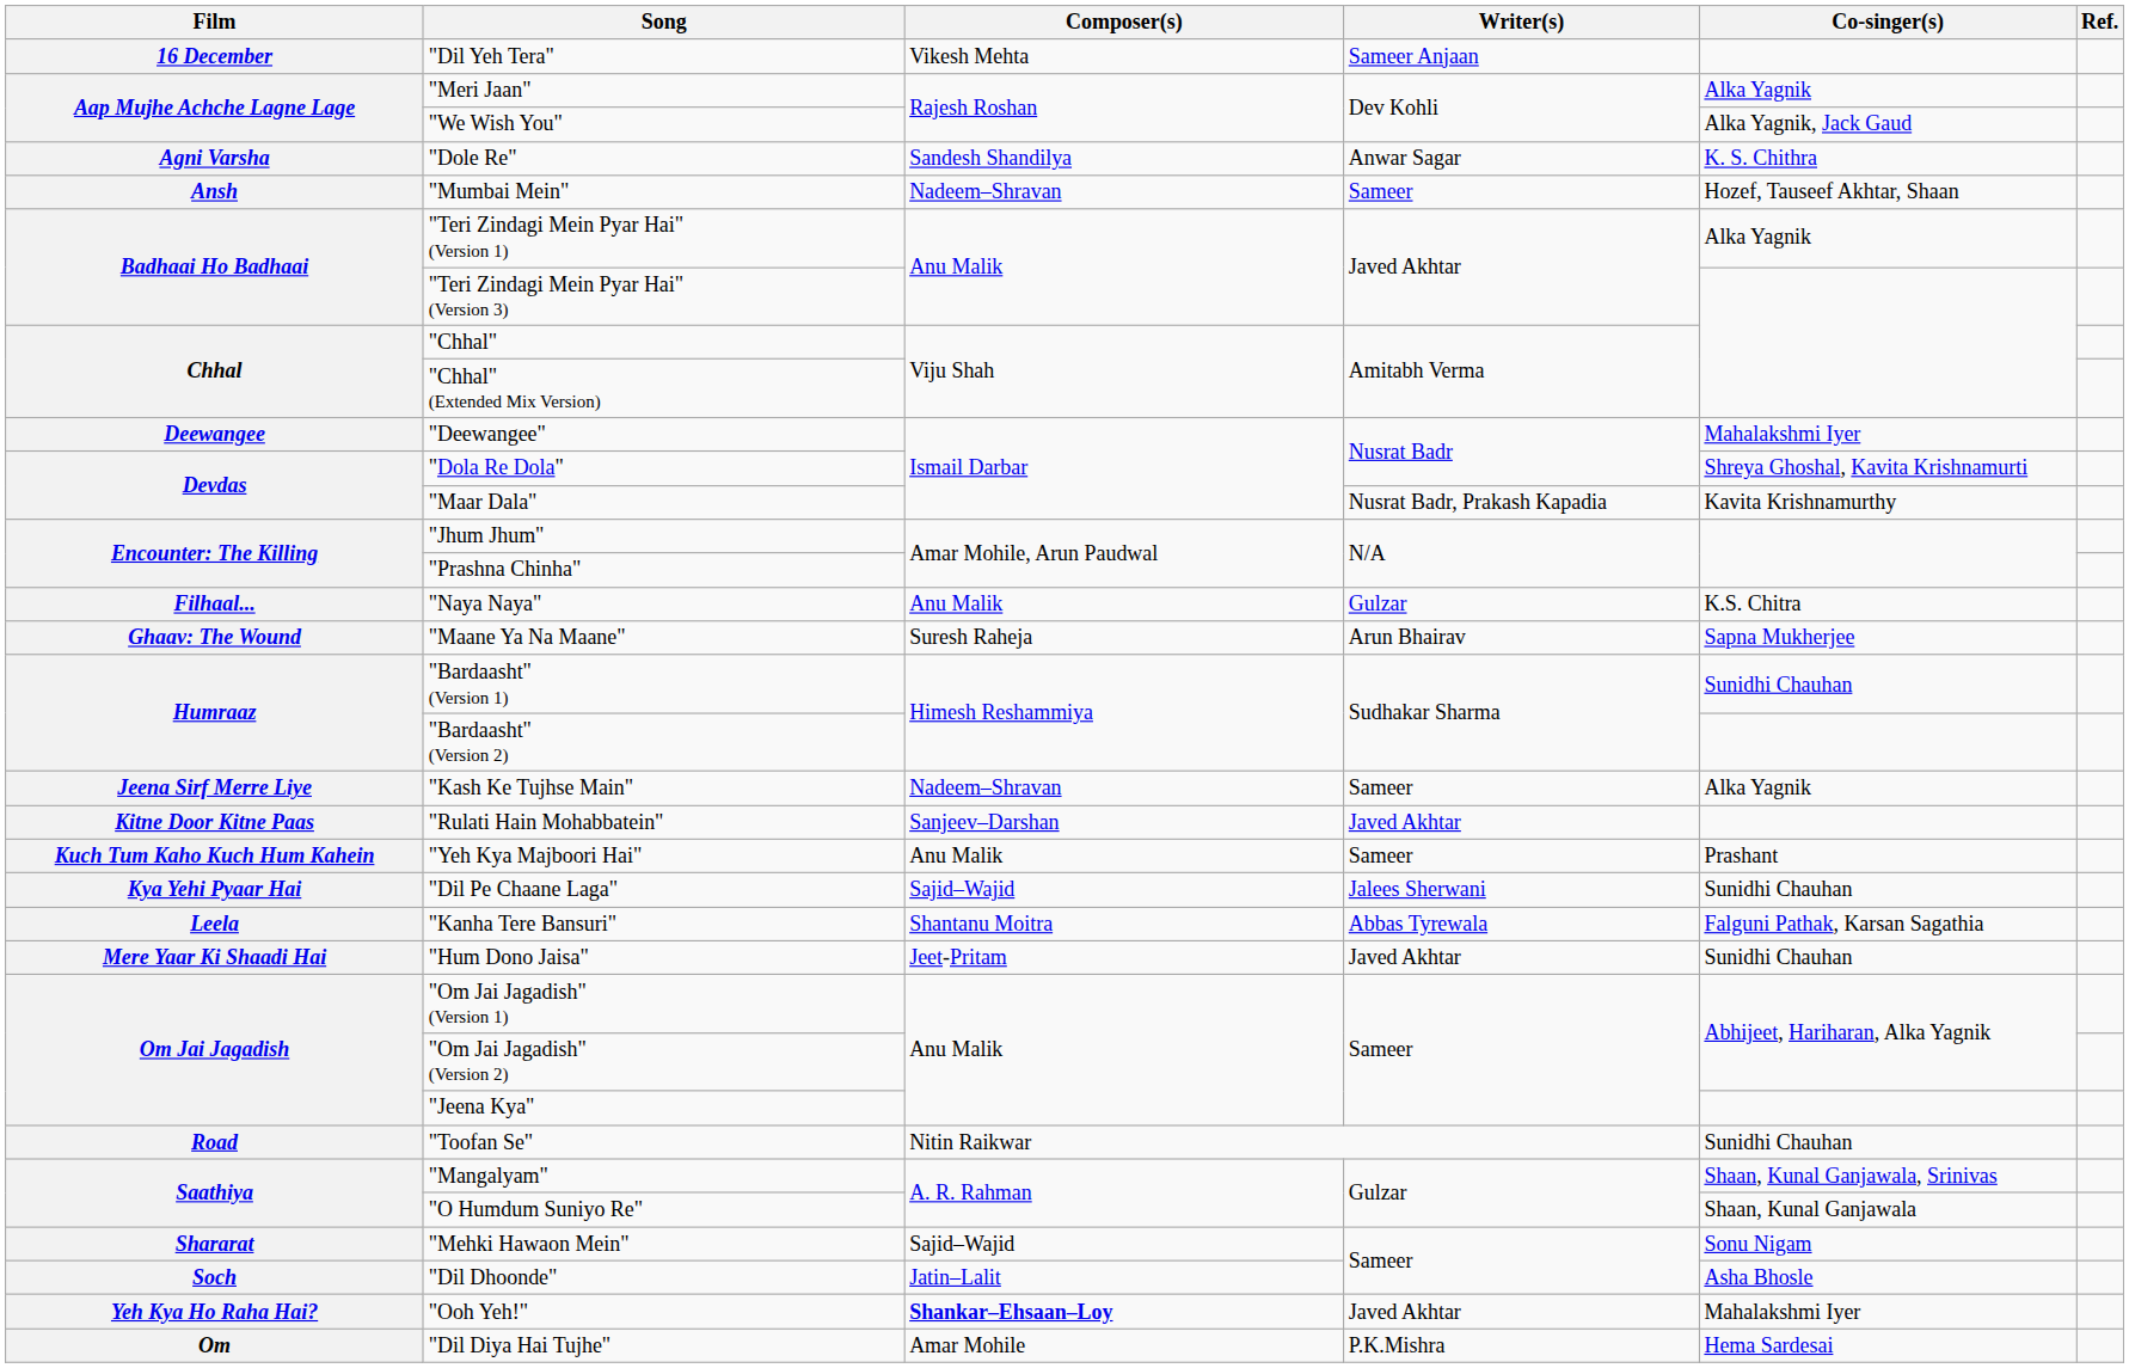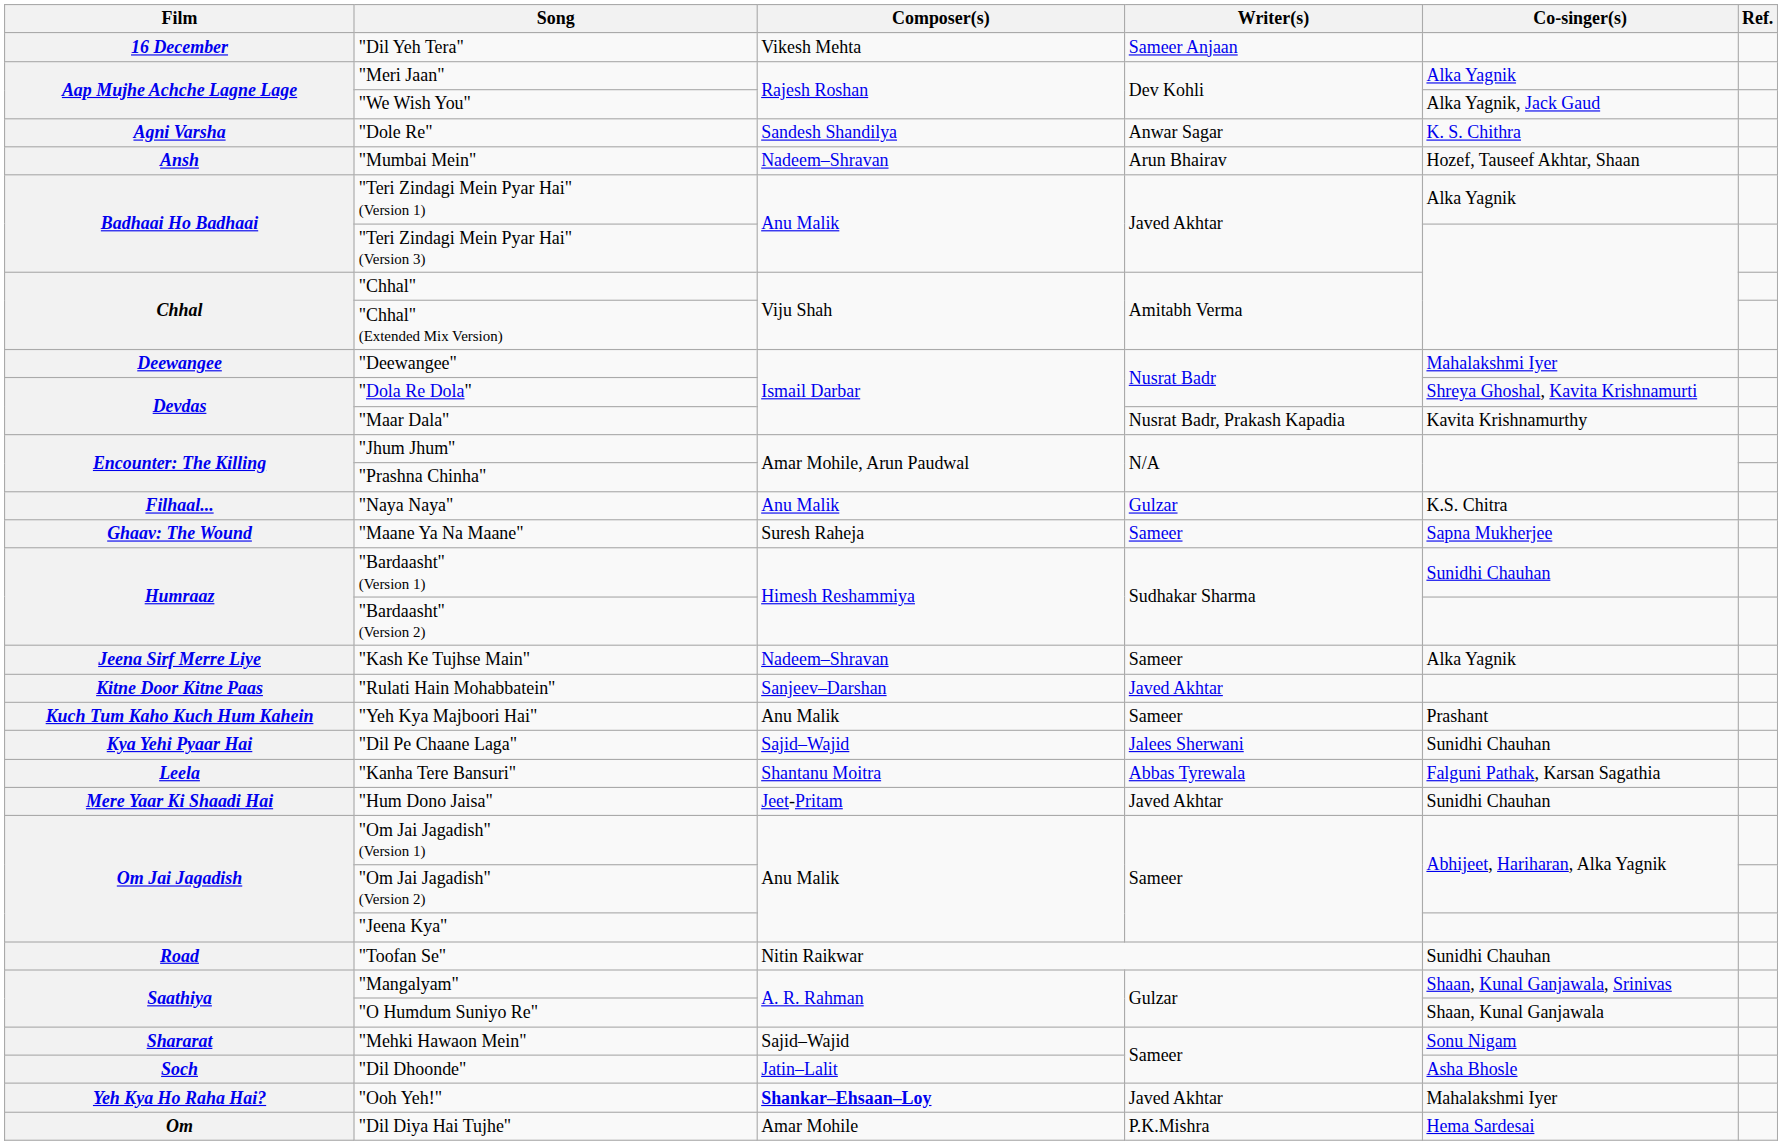"Mumbai Mein" | Writer(s): Sameer -> Arun Bhairav
"Maane Ya Na Maane" | Writer(s): Arun Bhairav -> Sameer
